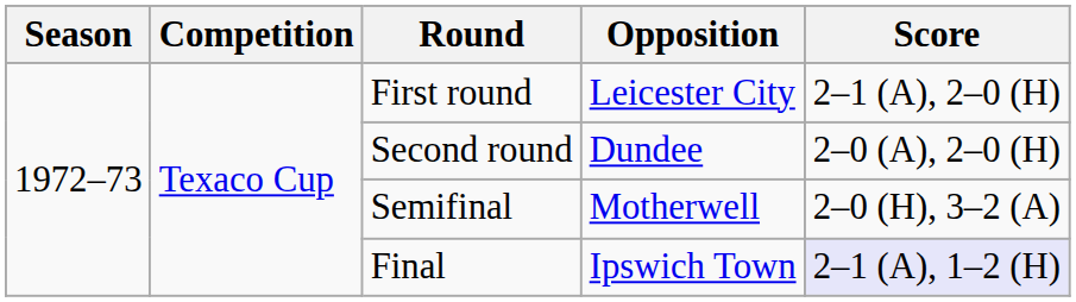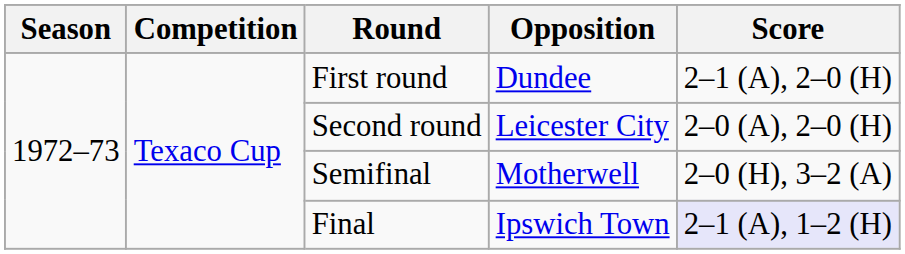First round | Opposition: Leicester City -> Dundee
Second round | Opposition: Dundee -> Leicester City
